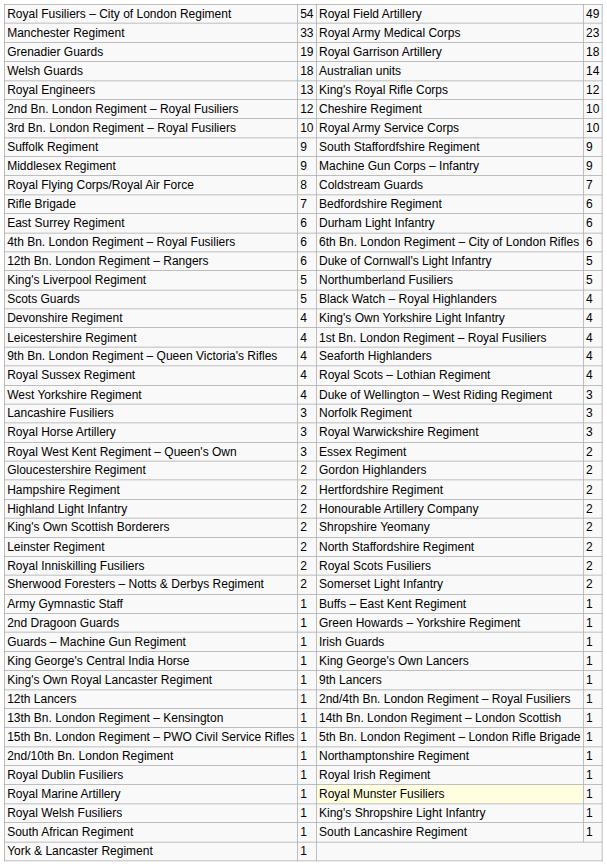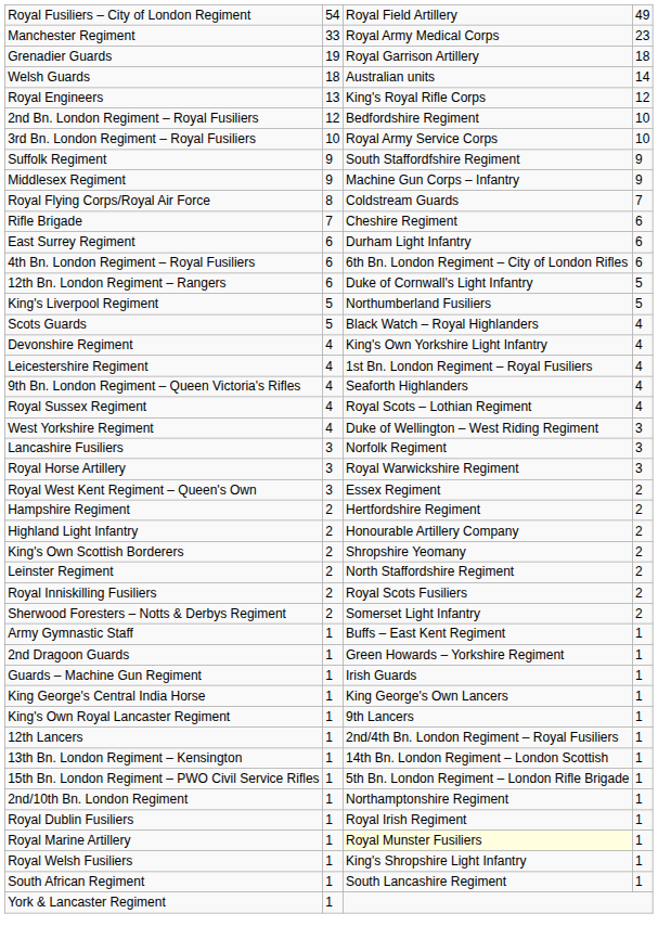2nd Bn. London Regiment – Royal Fusiliers | column 3: Cheshire Regiment -> Bedfordshire Regiment
Rifle Brigade | column 3: Bedfordshire Regiment -> Cheshire Regiment
- row: Gloucestershire Regiment | 2 | Gordon Highlanders | 2
